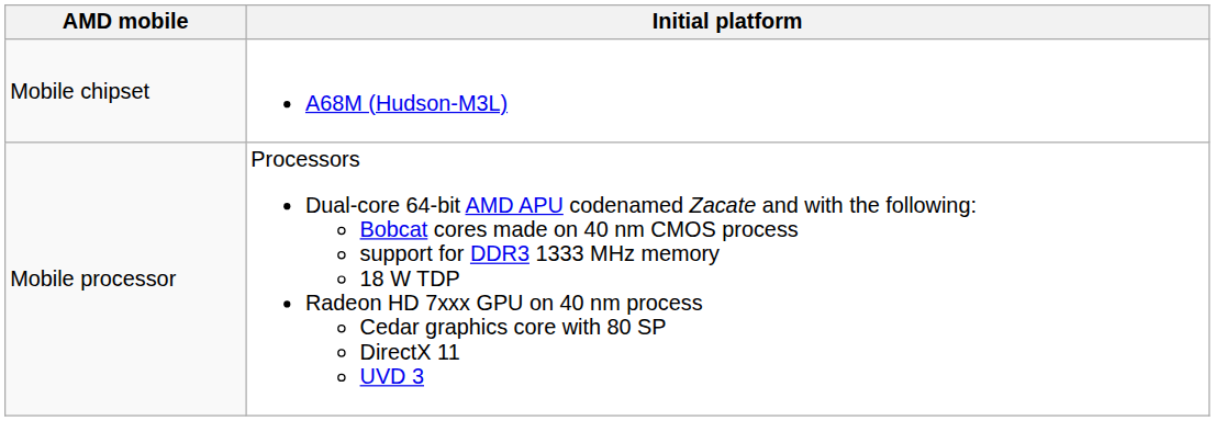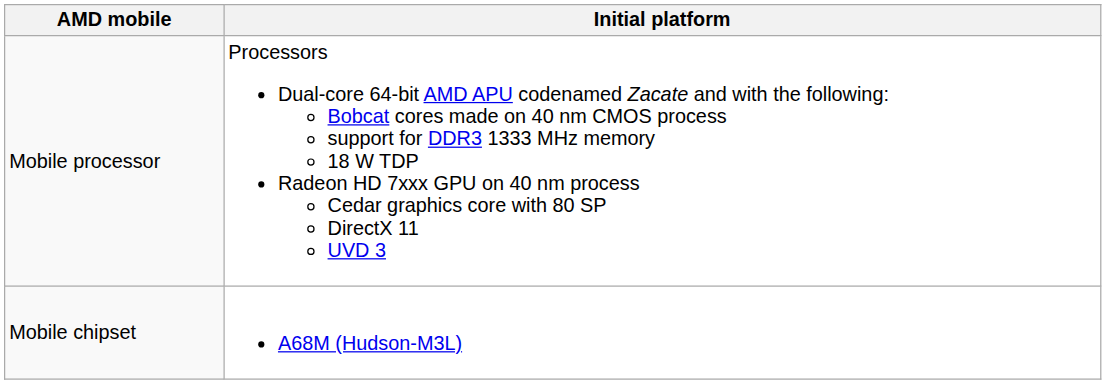rows swapped: Mobile processor <-> Mobile chipset
